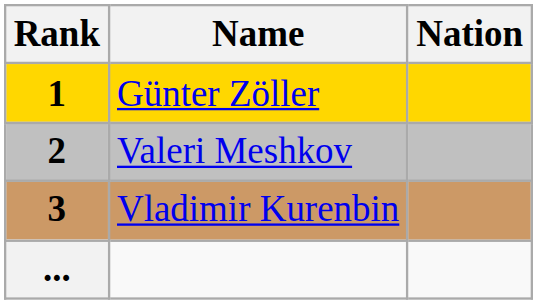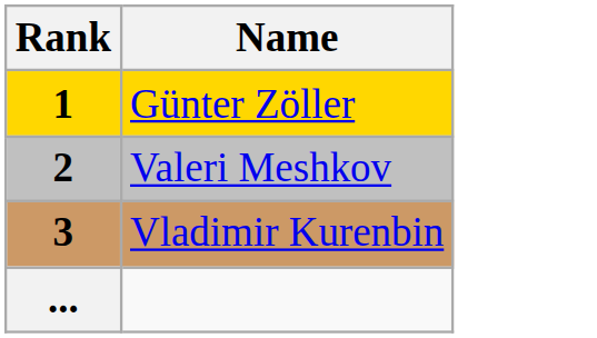- column: Nation
